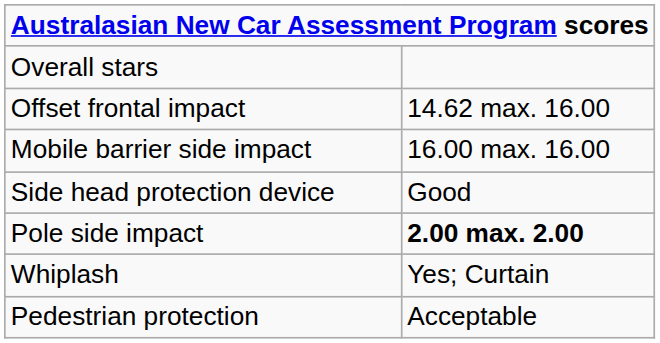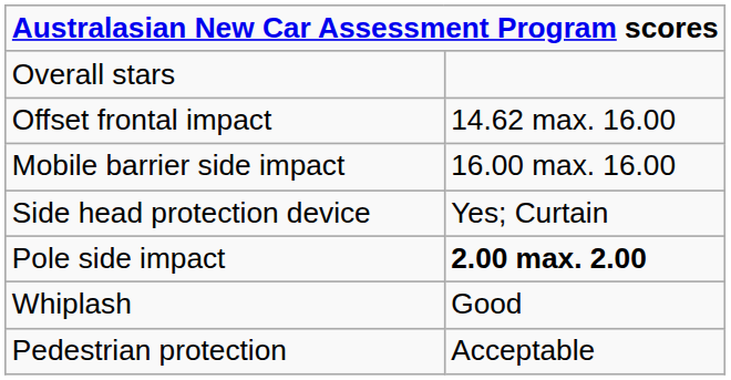Side head protection device | column 2: Good -> Yes; Curtain
Whiplash | column 2: Yes; Curtain -> Good
